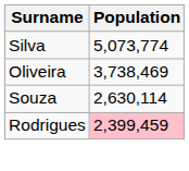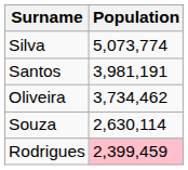+ row: Santos | 3,981,191
Oliveira | Population: 3,738,469 -> 3,734,462
